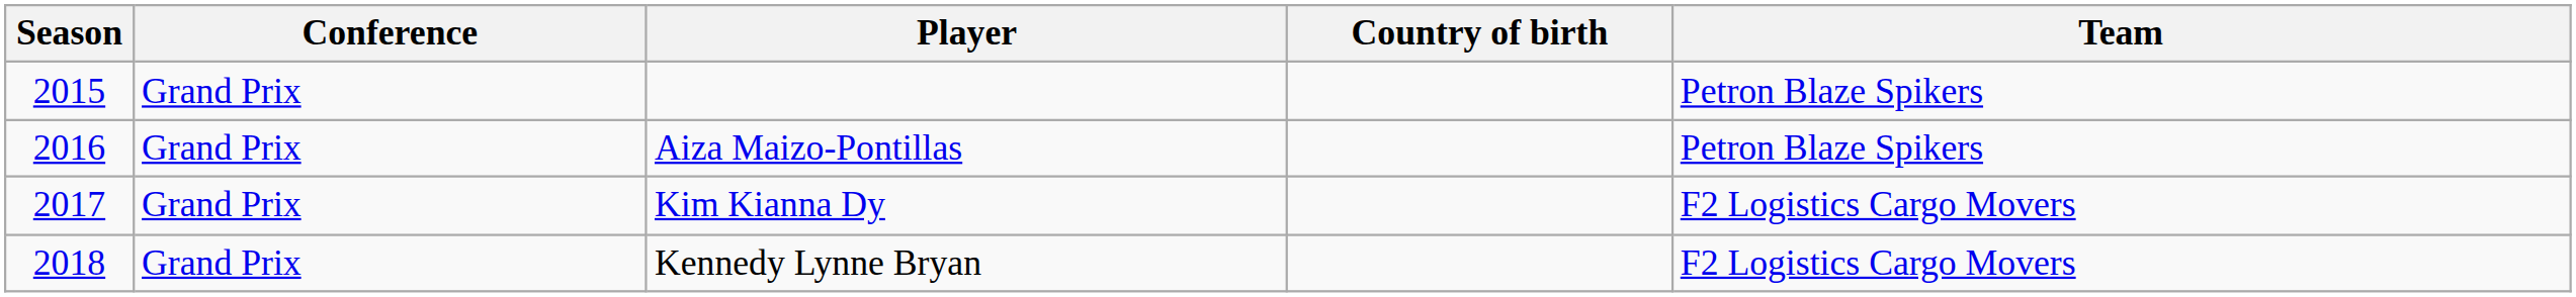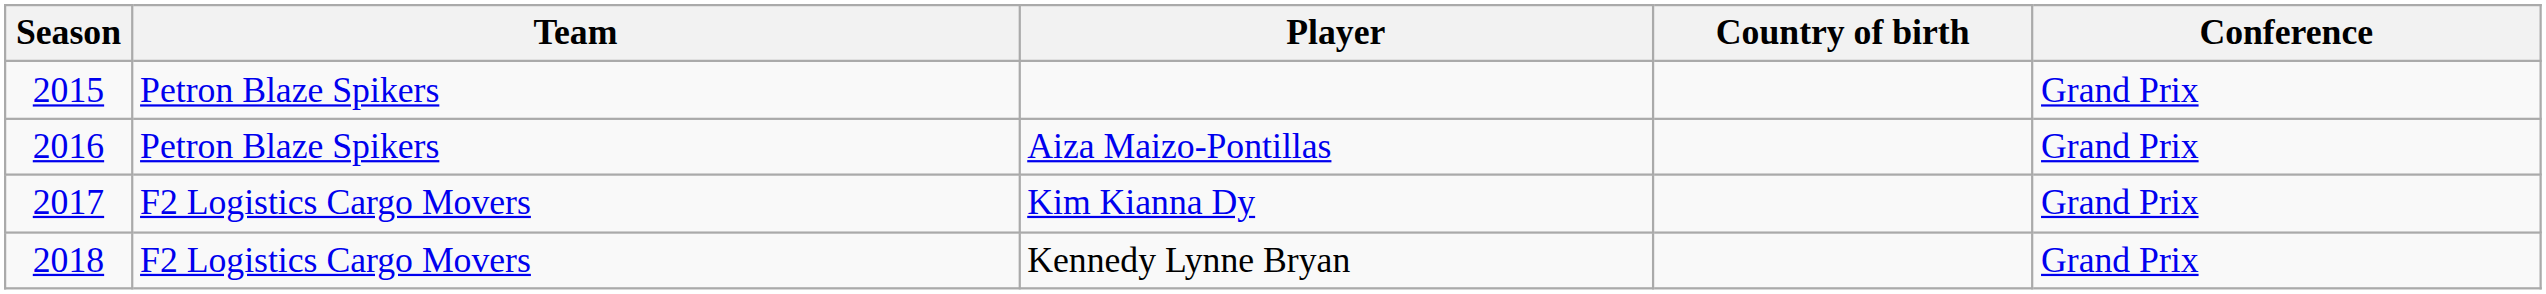columns swapped: Conference <-> Team
